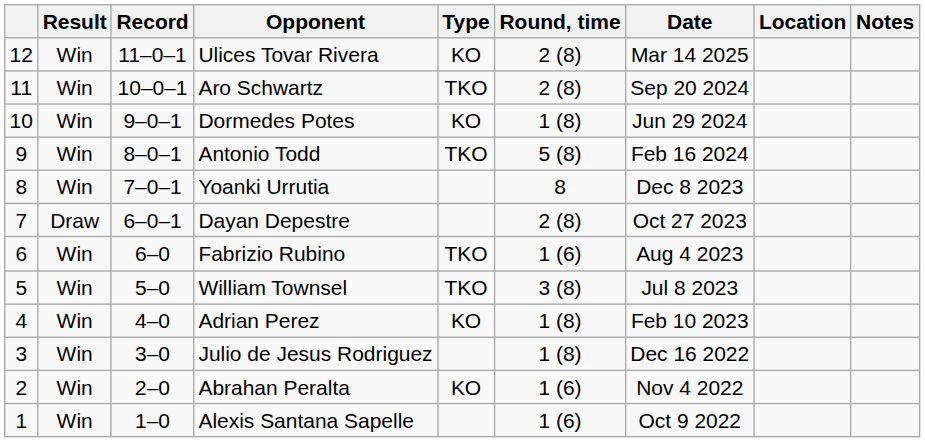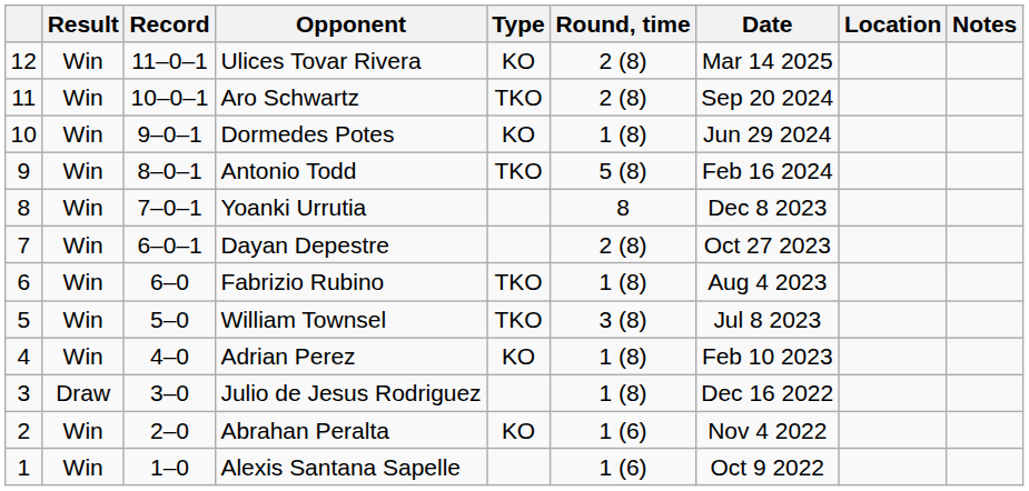Dayan Depestre | Result: Draw -> Win
Fabrizio Rubino | Round, time: 1 (6) -> 1 (8)
Julio de Jesus Rodriguez | Result: Win -> Draw
